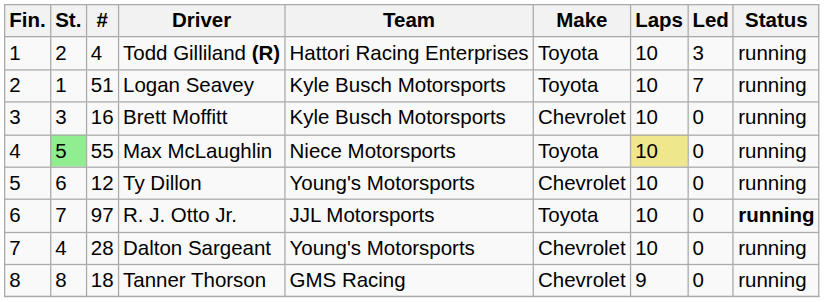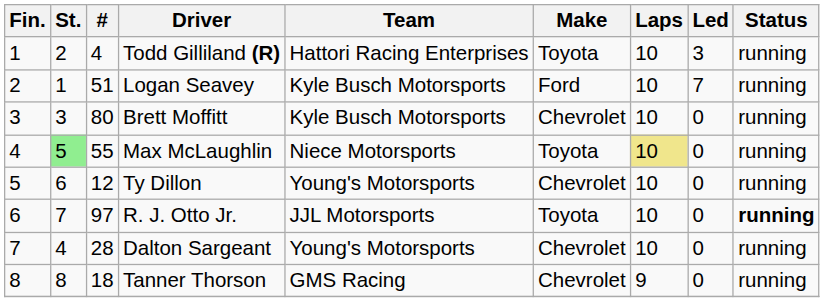Logan Seavey | Make: Toyota -> Ford
Brett Moffitt | #: 16 -> 80
